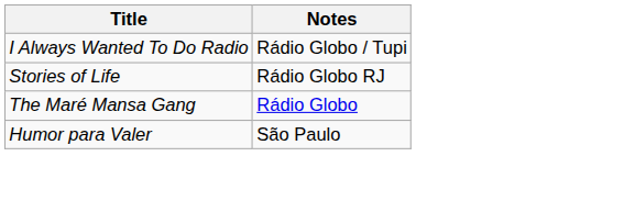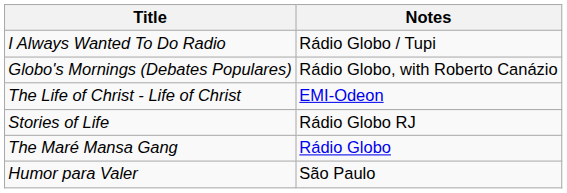+ row: Globo's Mornings (Debates Populares) | Rádio Globo, with Roberto Canázio
+ row: The Life of Christ - Life of Christ | EMI-Odeon
